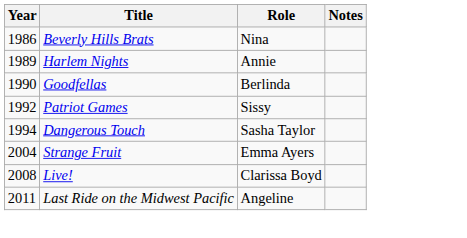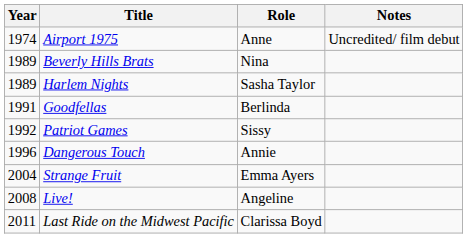+ row: 1974 | Airport 1975 | Anne | Uncredited/ film debut
Beverly Hills Brats | Year: 1986 -> 1989
Harlem Nights | Role: Annie -> Sasha Taylor
Goodfellas | Year: 1990 -> 1991
Dangerous Touch | Year: 1994 -> 1996
Dangerous Touch | Role: Sasha Taylor -> Annie
Live! | Role: Clarissa Boyd -> Angeline
Last Ride on the Midwest Pacific | Role: Angeline -> Clarissa Boyd
